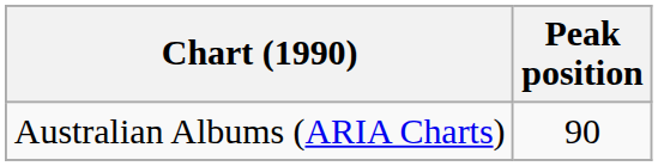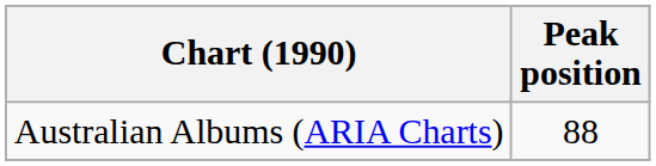Australian Albums (ARIA Charts) | Peak position: 90 -> 88
